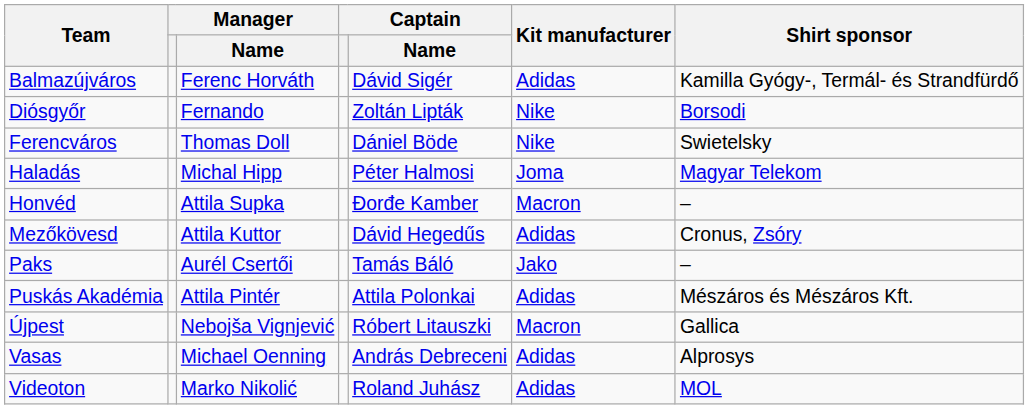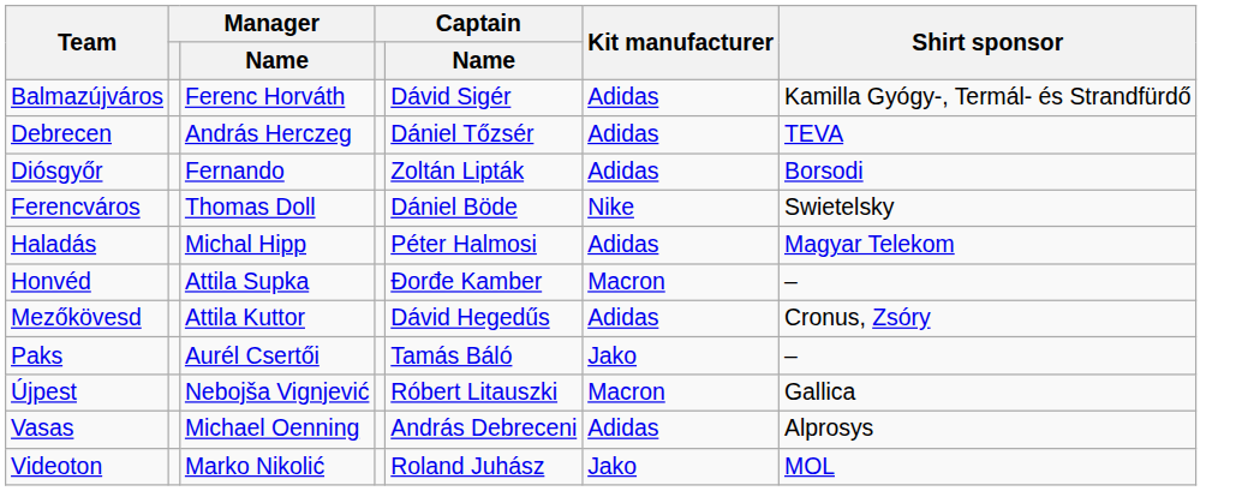+ row: Debrecen | András Herczeg | Dániel Tőzsér | Adidas | TEVA
Diósgyőr | Kit manufacturer: Nike -> Adidas
Haladás | Kit manufacturer: Joma -> Adidas
- row: Puskás Akadémia | Attila Pintér | Attila Polonkai | Adidas | Mészáros és Mészáros Kft.
Videoton | Kit manufacturer: Adidas -> Jako
